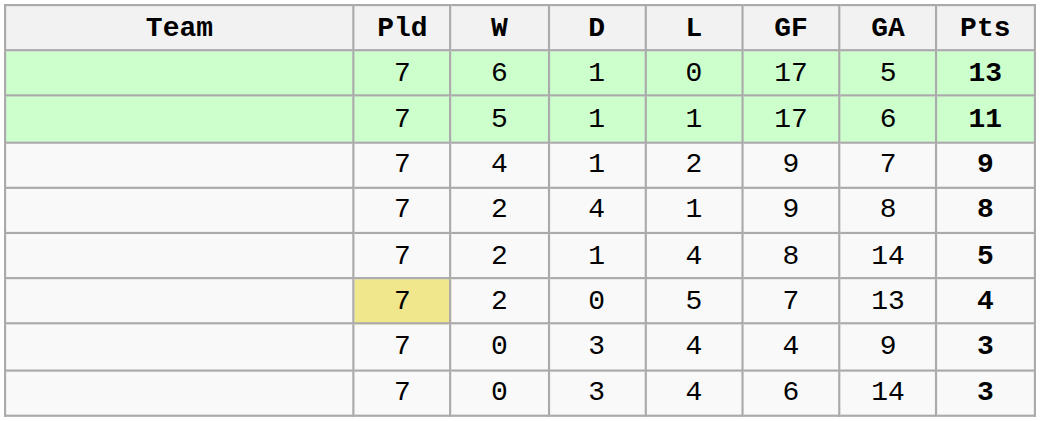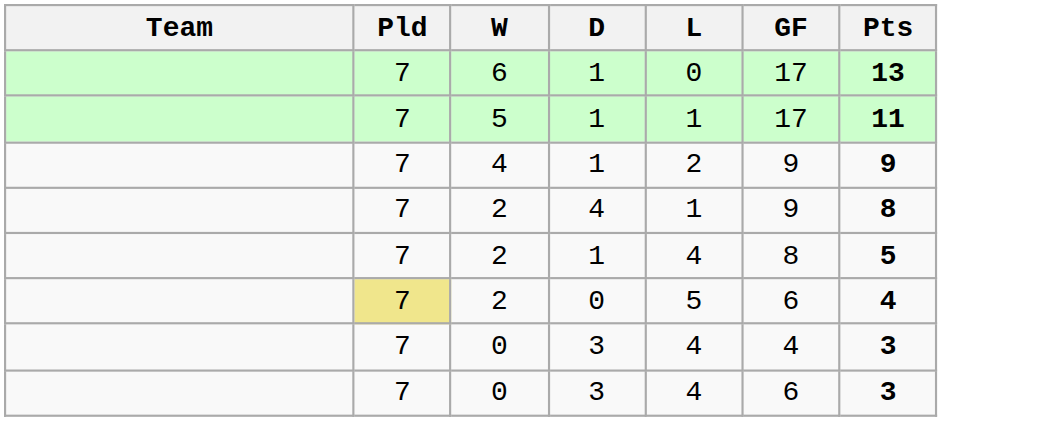- column: GA | 5 | 6 | 7 | 8 | 14 | 13 | 9 | 14
2 / 0 | GF: 7 -> 6
